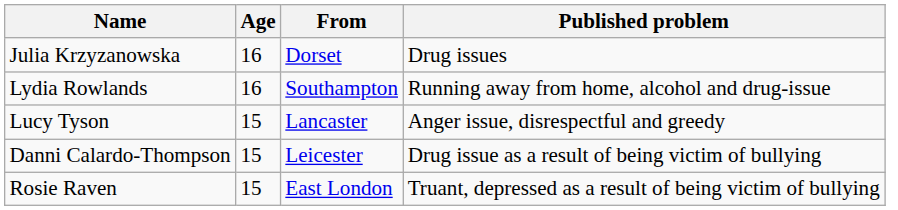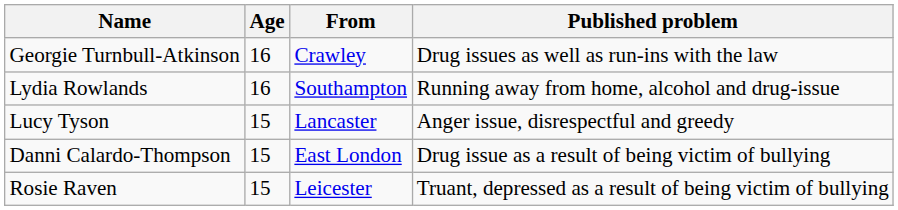- row: Julia Krzyzanowska | 16 | Dorset | Drug issues
+ row: Georgie Turnbull-Atkinson | 16 | Crawley | Drug issues as well as run-ins with the law
Danni Calardo-Thompson | From: Leicester -> East London
Rosie Raven | From: East London -> Leicester
